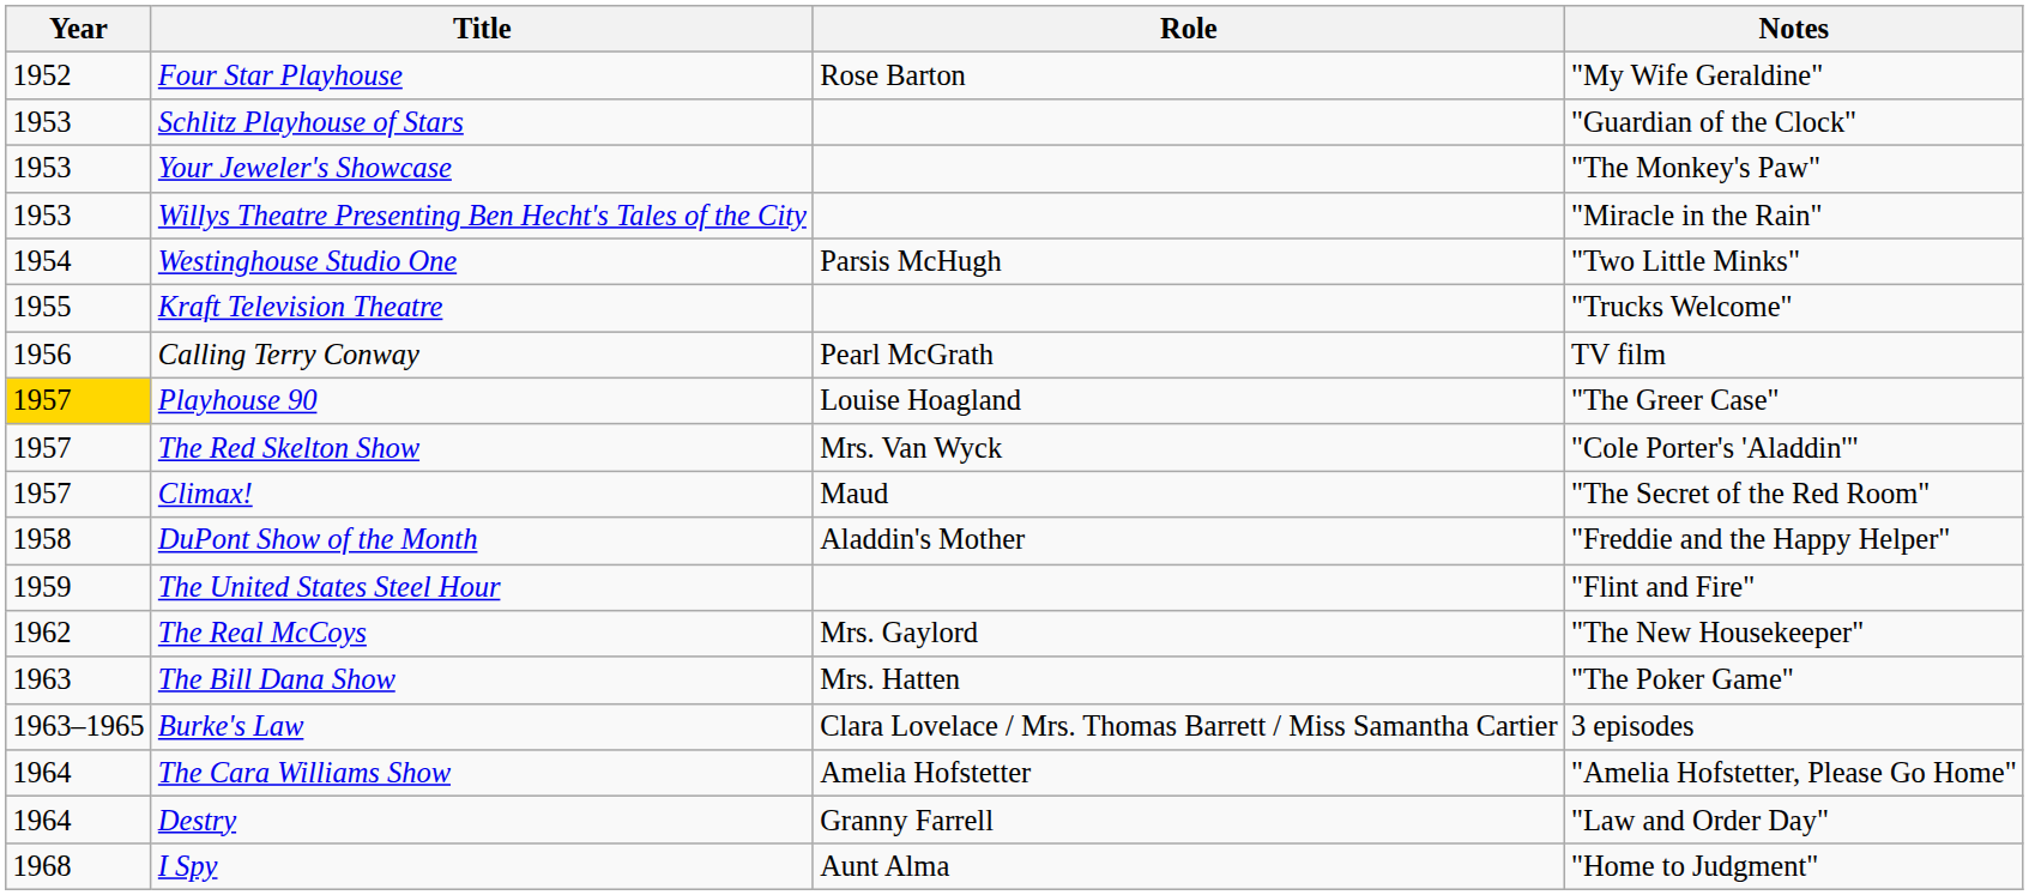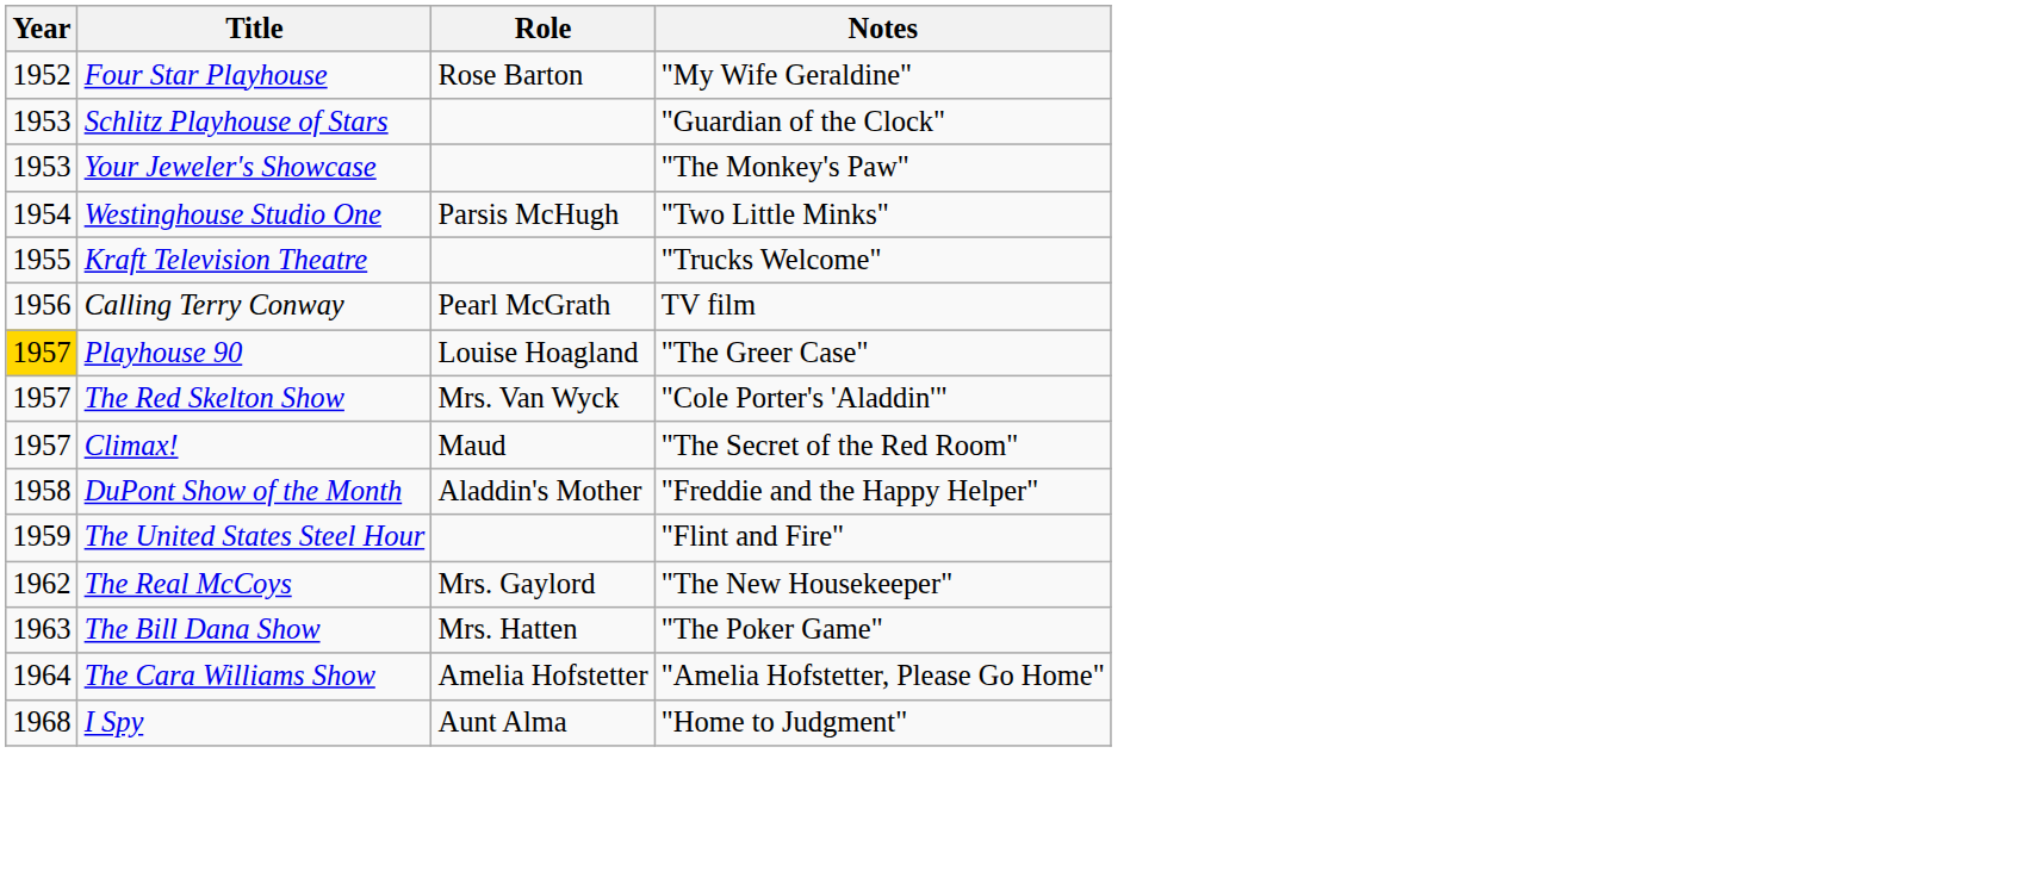- row: 1953 | Willys Theatre Presenting Ben Hecht's Tales of the City | "Miracle in the Rain"
- row: 1963–1965 | Burke's Law | Clara Lovelace / Mrs. Thomas Barrett / Miss Samantha Cartier | 3 episodes
- row: 1964 | Destry | Granny Farrell | "Law and Order Day"
